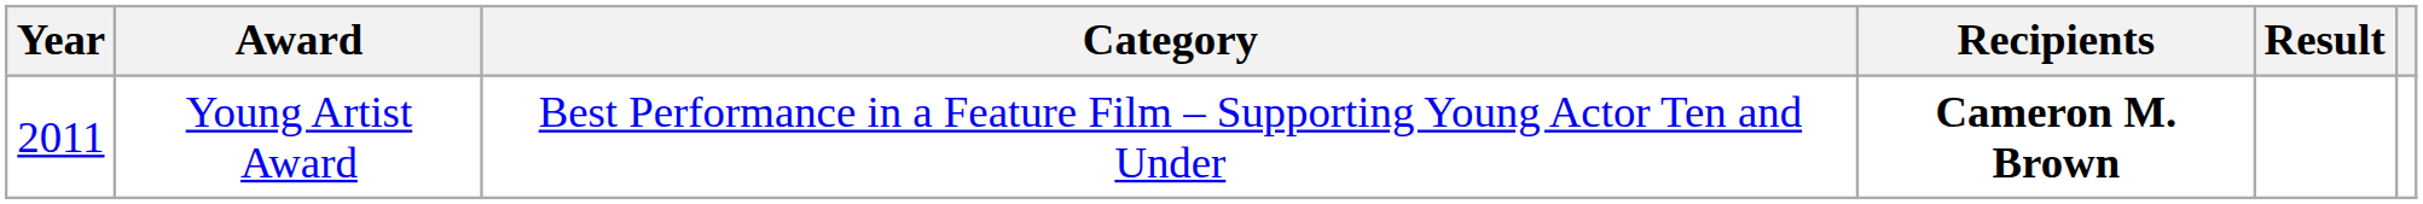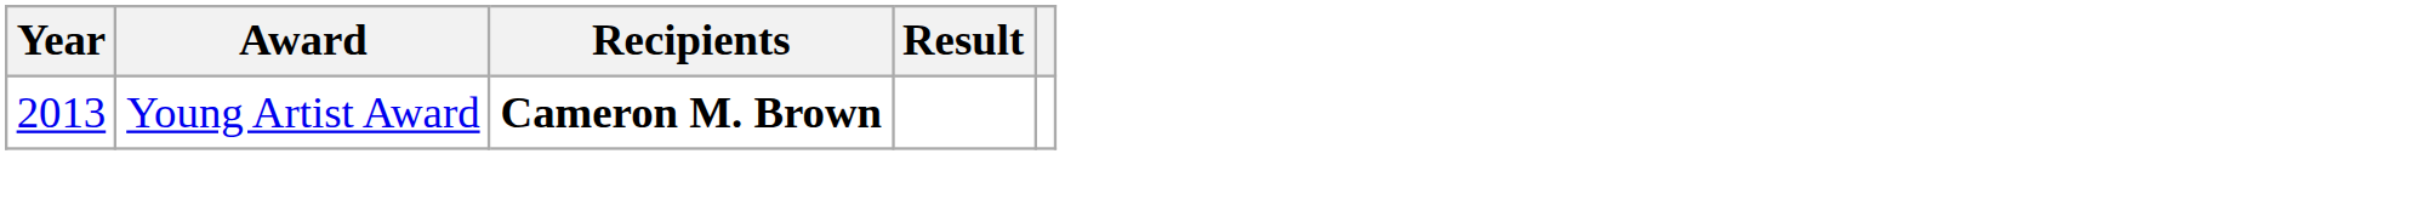- column: Category | Best Performance in a Feature Film – Supporting Young Actor Ten and Under
Young Artist Award | Year: 2011 -> 2013
